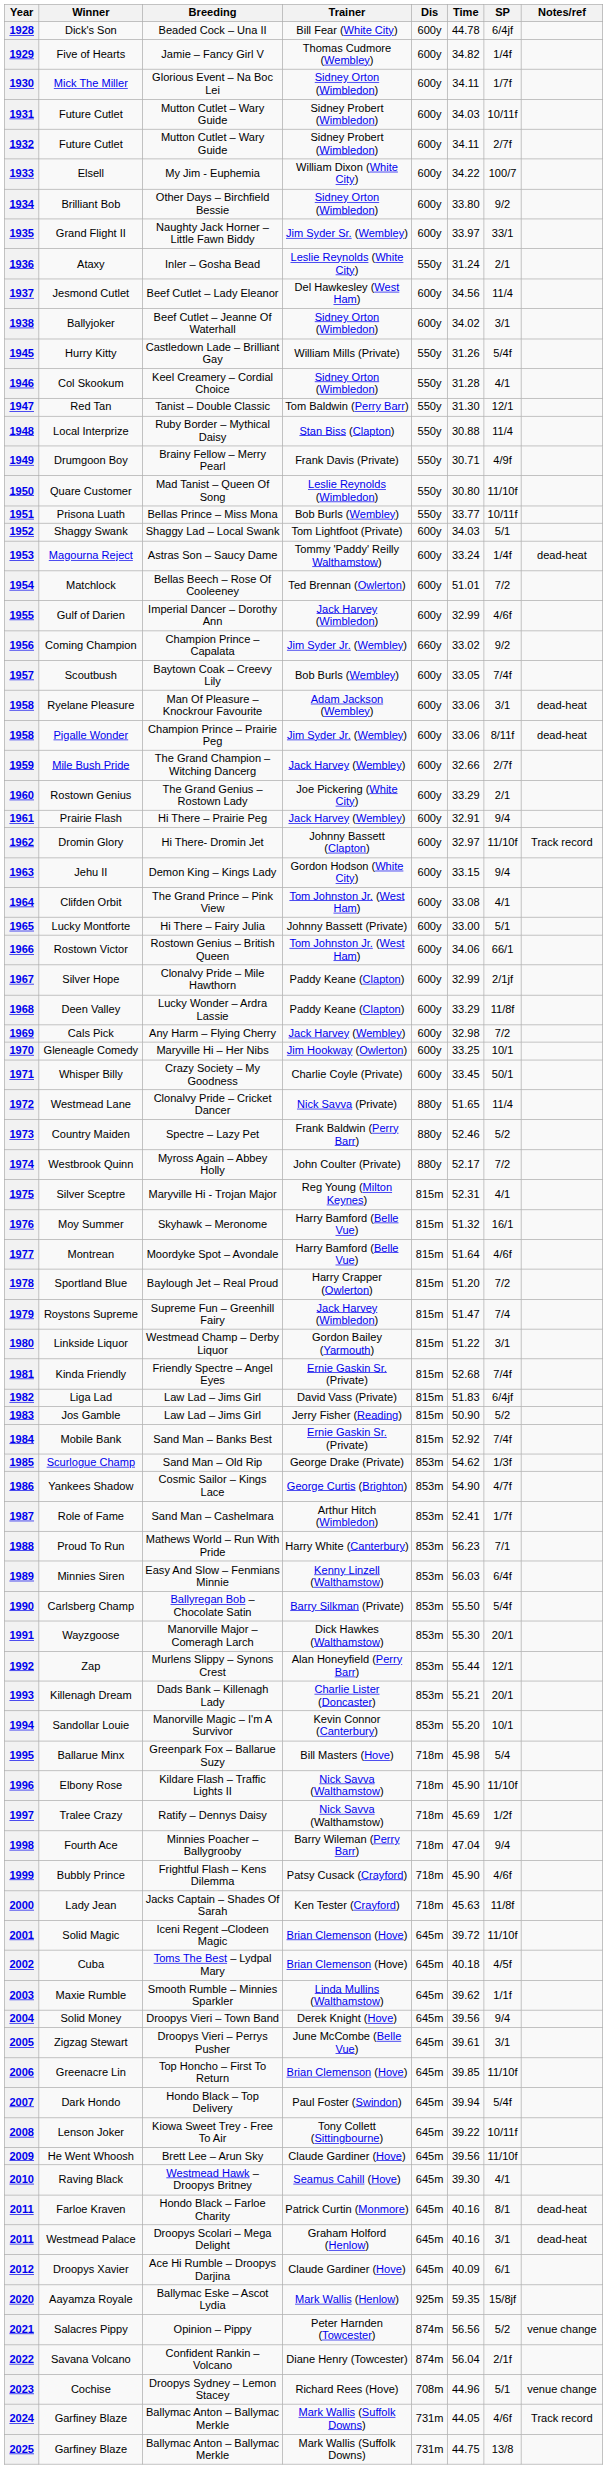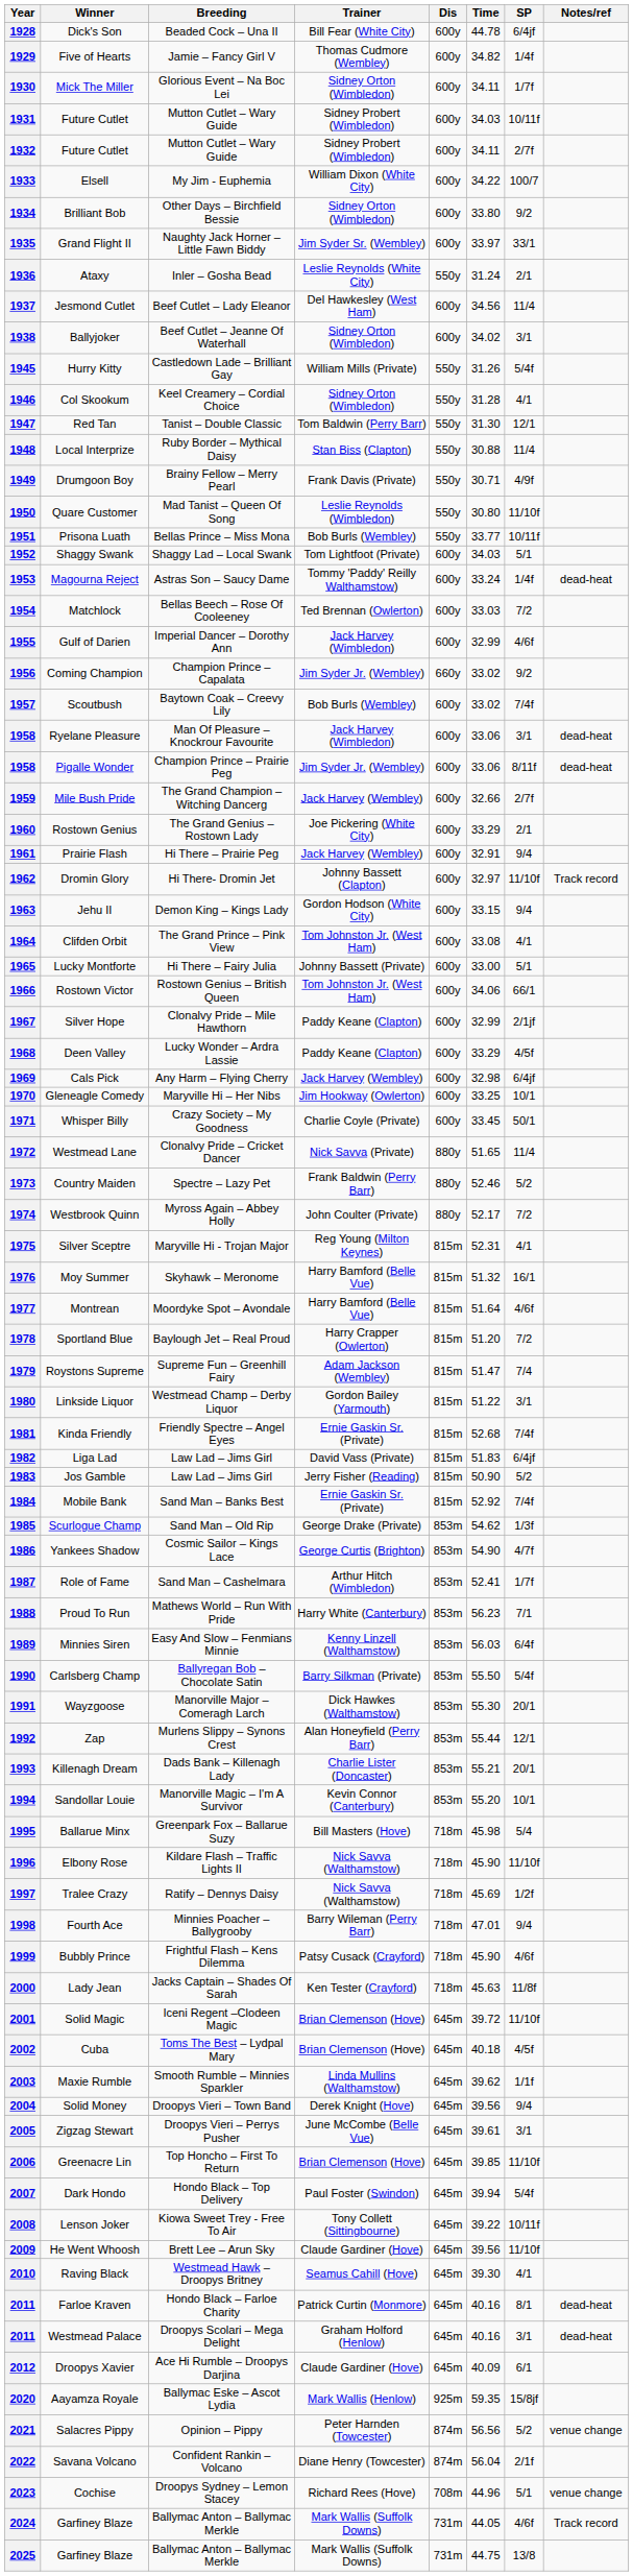1954 | Time: 51.01 -> 33.03
1957 | Time: 33.05 -> 33.02
1958 / Ryelane Pleasure | Trainer: Adam Jackson (Wembley) -> Jack Harvey (Wimbledon)
1968 | SP: 11/8f -> 4/5f
1969 | SP: 7/2 -> 6/4jf
1979 | Trainer: Jack Harvey (Wimbledon) -> Adam Jackson (Wembley)
1998 | Time: 47.04 -> 47.01
